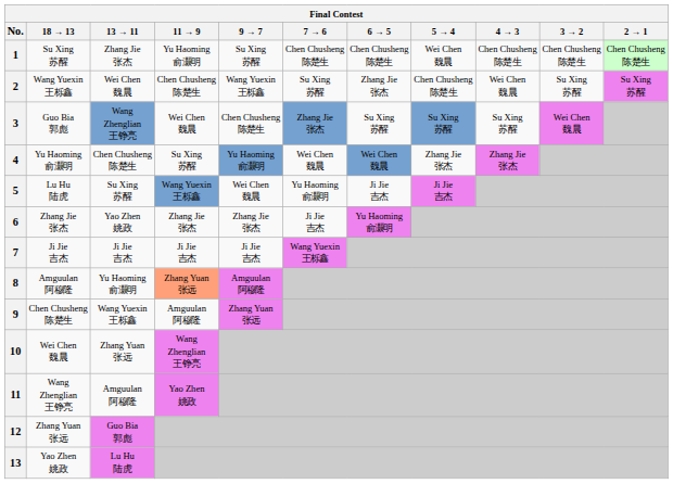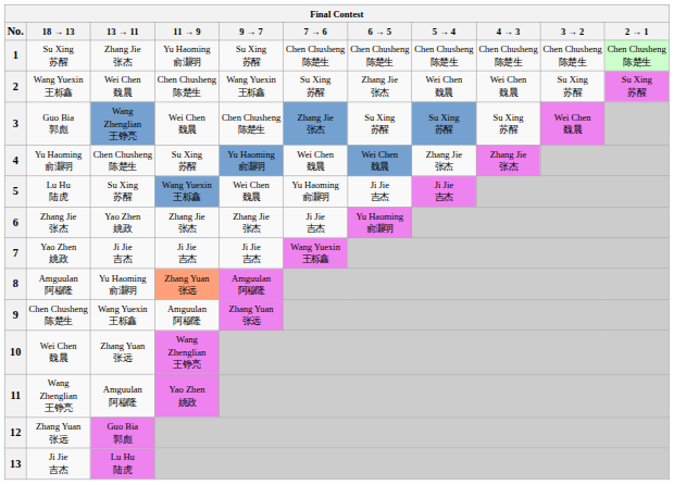1 | Final Contest / 5 → 4: Wei Chen 魏晨 -> Chen Chusheng 陈楚生
2 | Final Contest / 5 → 4: Chen Chusheng 陈楚生 -> Wei Chen 魏晨
7 | Final Contest / 18 → 13: Ji Jie 吉杰 -> Yao Zhen 姚政
13 | Final Contest / 18 → 13: Yao Zhen 姚政 -> Ji Jie 吉杰
